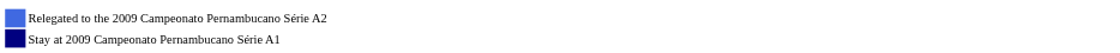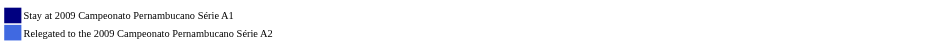rows swapped: Stay at 2009 Campeonato Pernambucano Série A1 <-> Relegated to the 2009 Campeonato Pernambucano Série A2
